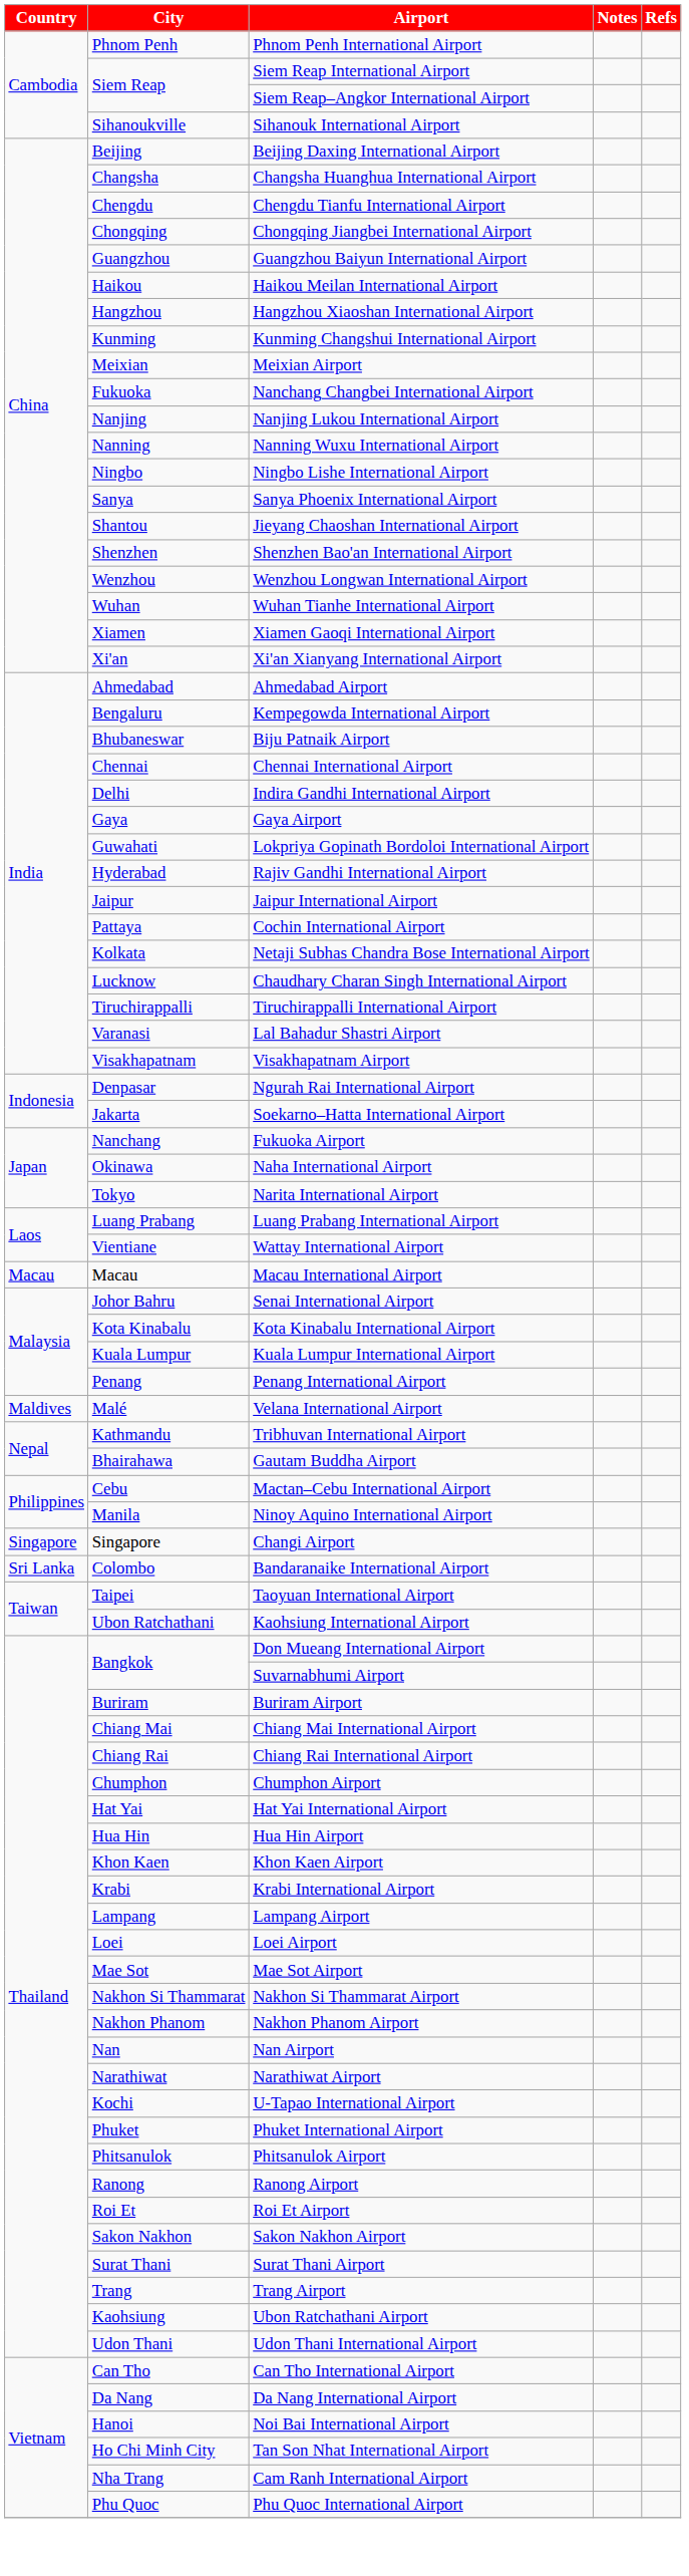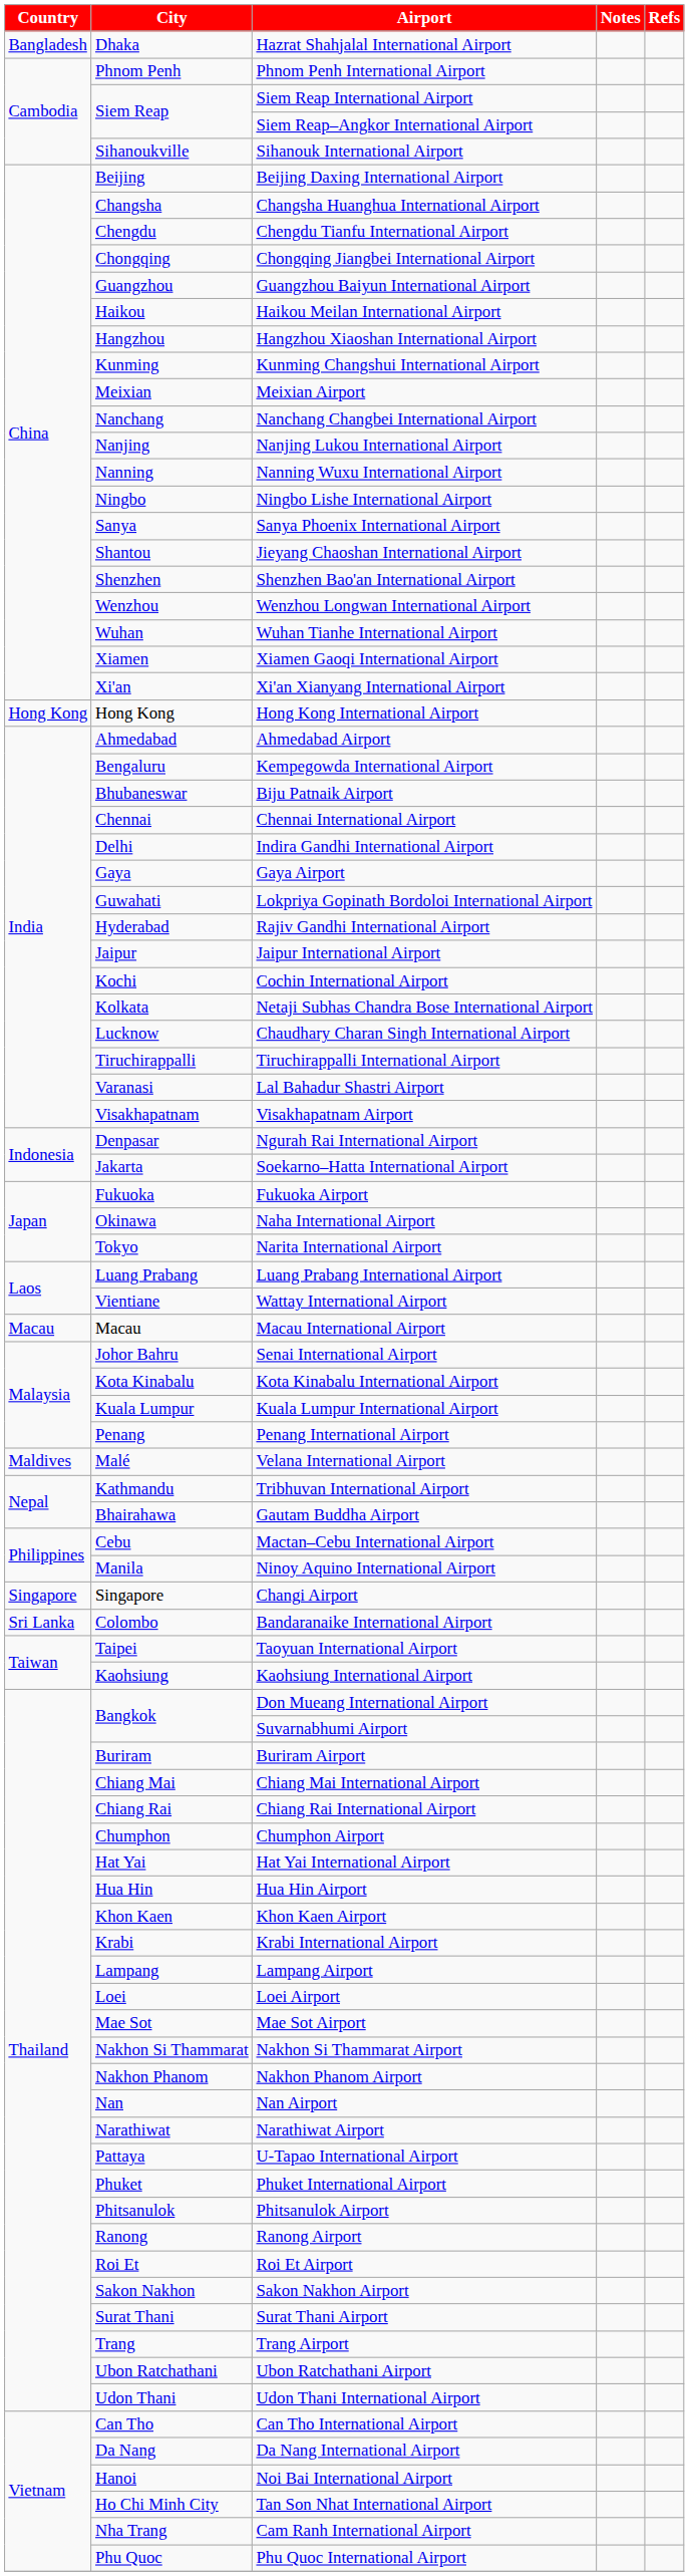+ row: Bangladesh | Dhaka | Hazrat Shahjalal International Airport
Nanchang Changbei International Airport | City: Fukuoka -> Nanchang
+ row: Hong Kong | Hong Kong | Hong Kong International Airport
Cochin International Airport | City: Pattaya -> Kochi
Fukuoka Airport | City: Nanchang -> Fukuoka
Kaohsiung International Airport | City: Ubon Ratchathani -> Kaohsiung
U-Tapao International Airport | City: Kochi -> Pattaya
Ubon Ratchathani Airport | City: Kaohsiung -> Ubon Ratchathani
